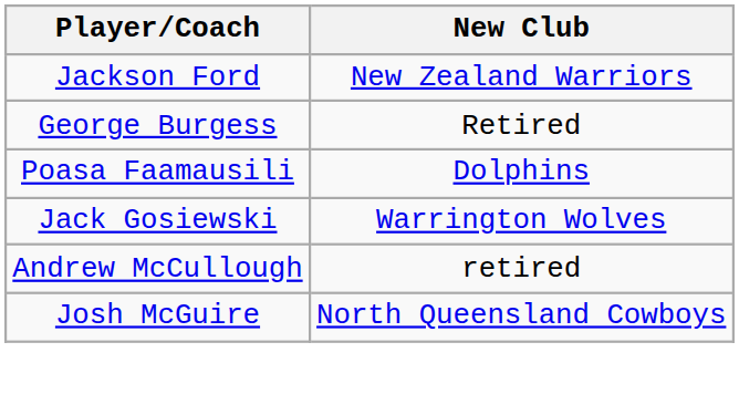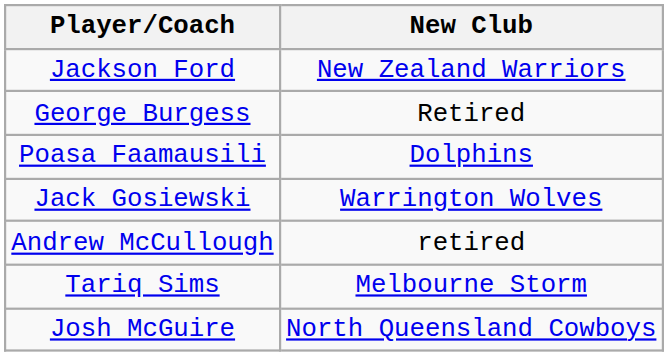+ row: Tariq Sims | Melbourne Storm
